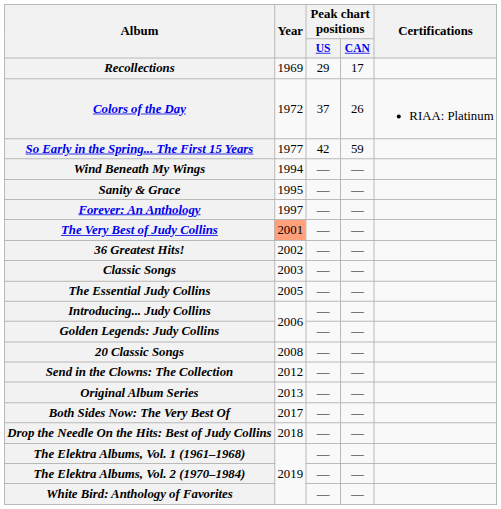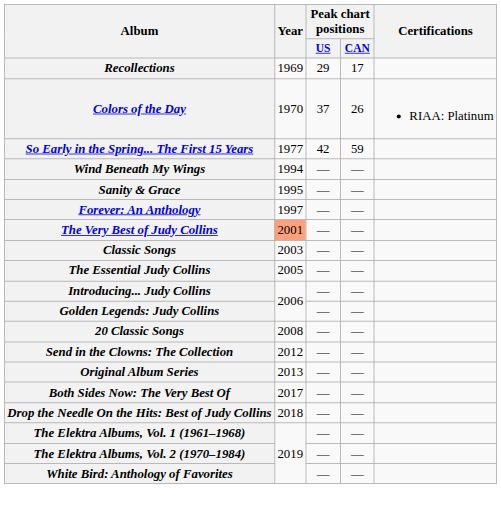Colors of the Day | Year: 1972 -> 1970
- row: 36 Greatest Hits! | 2002 | — | —
